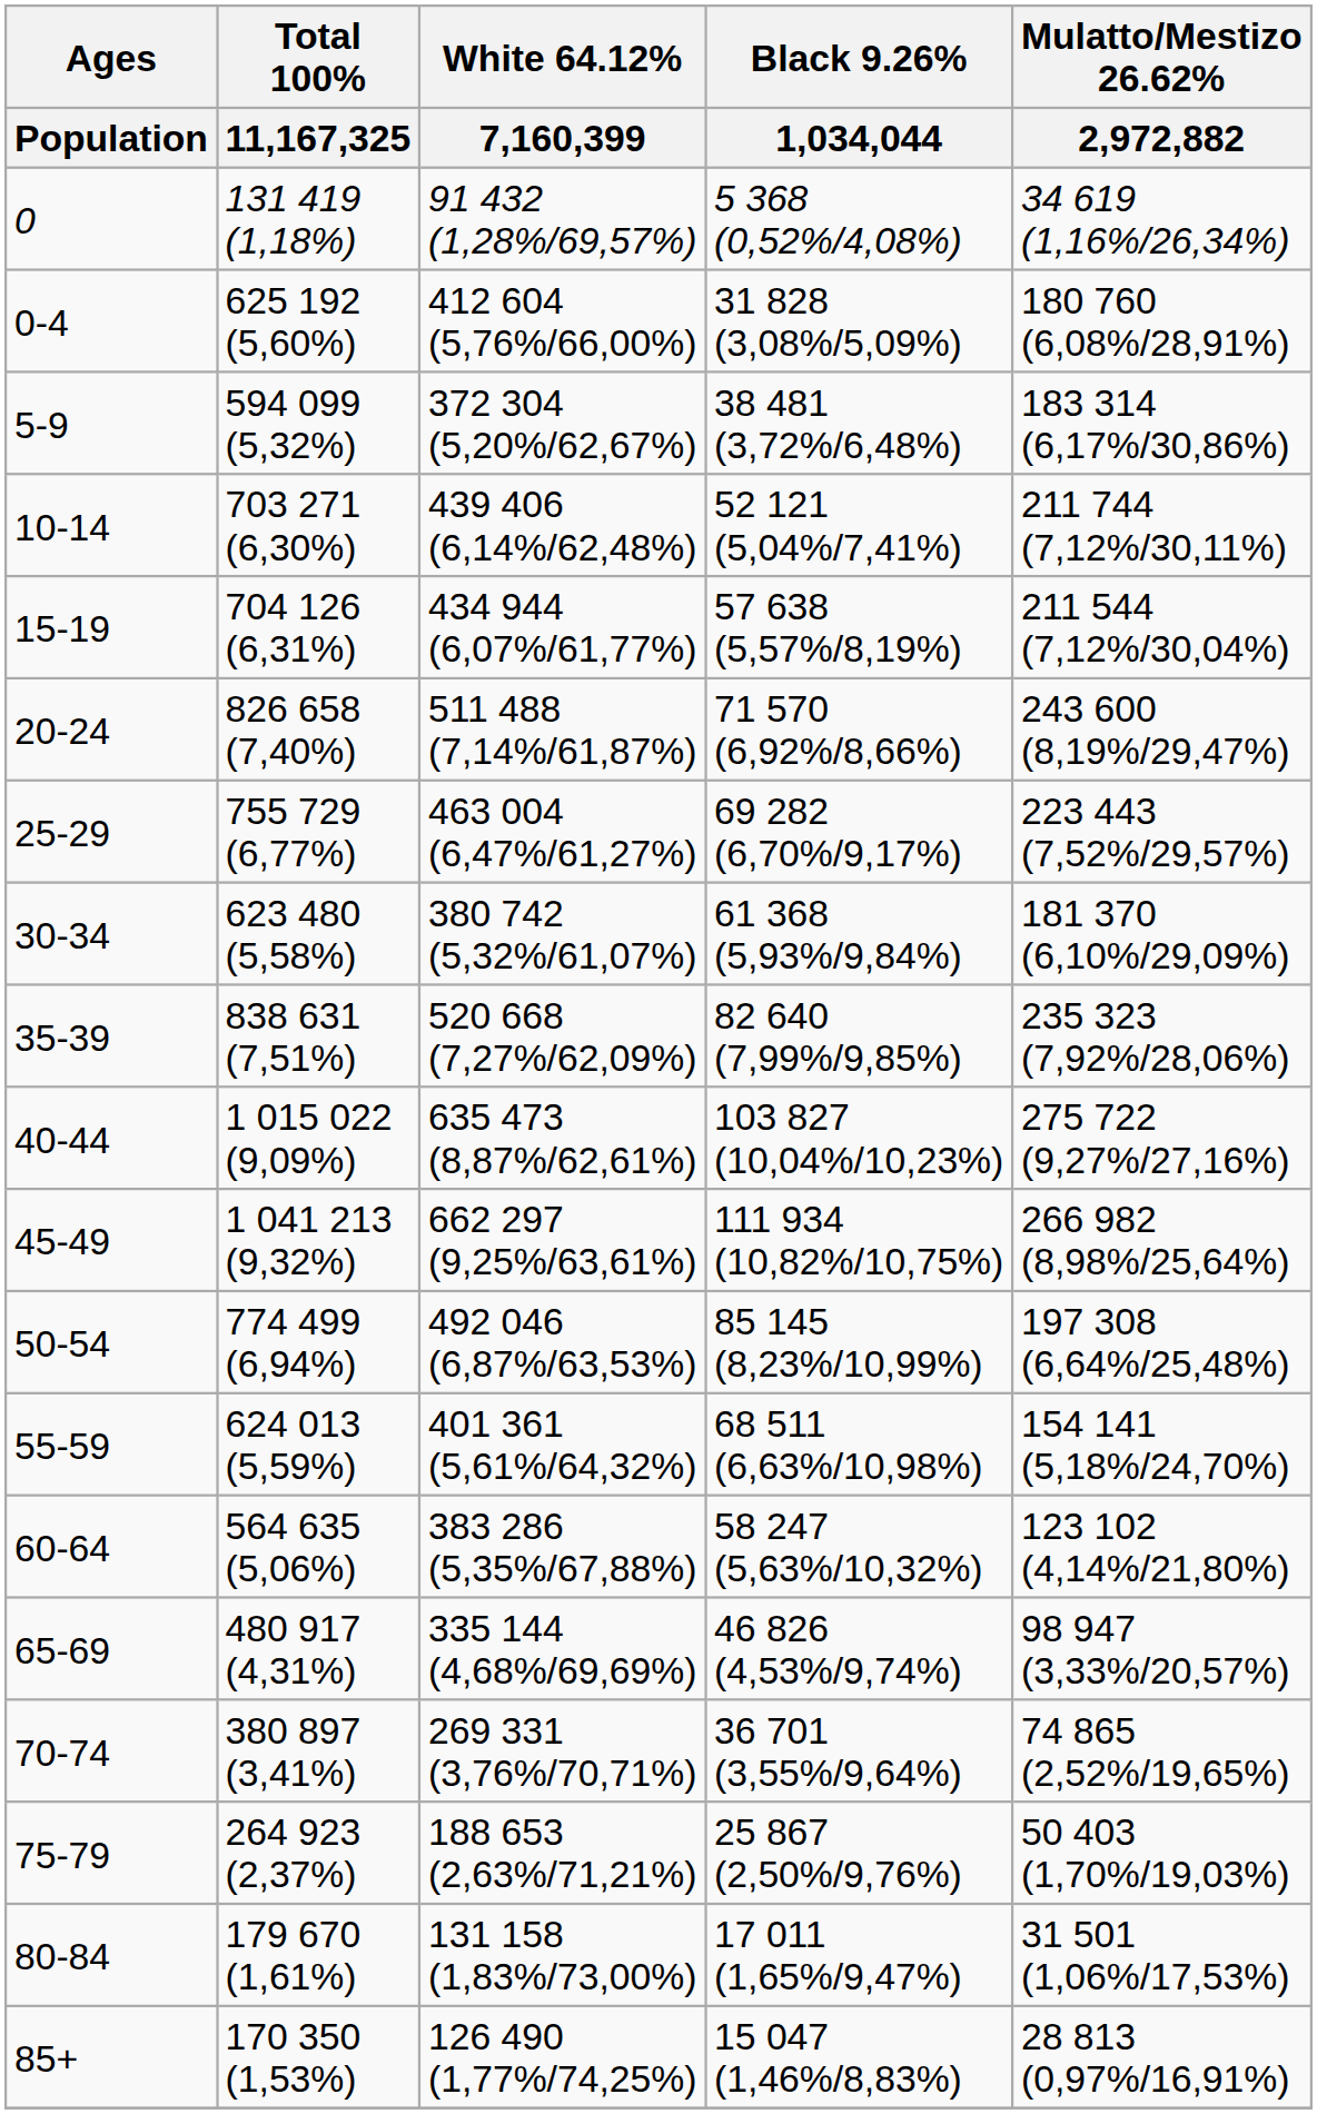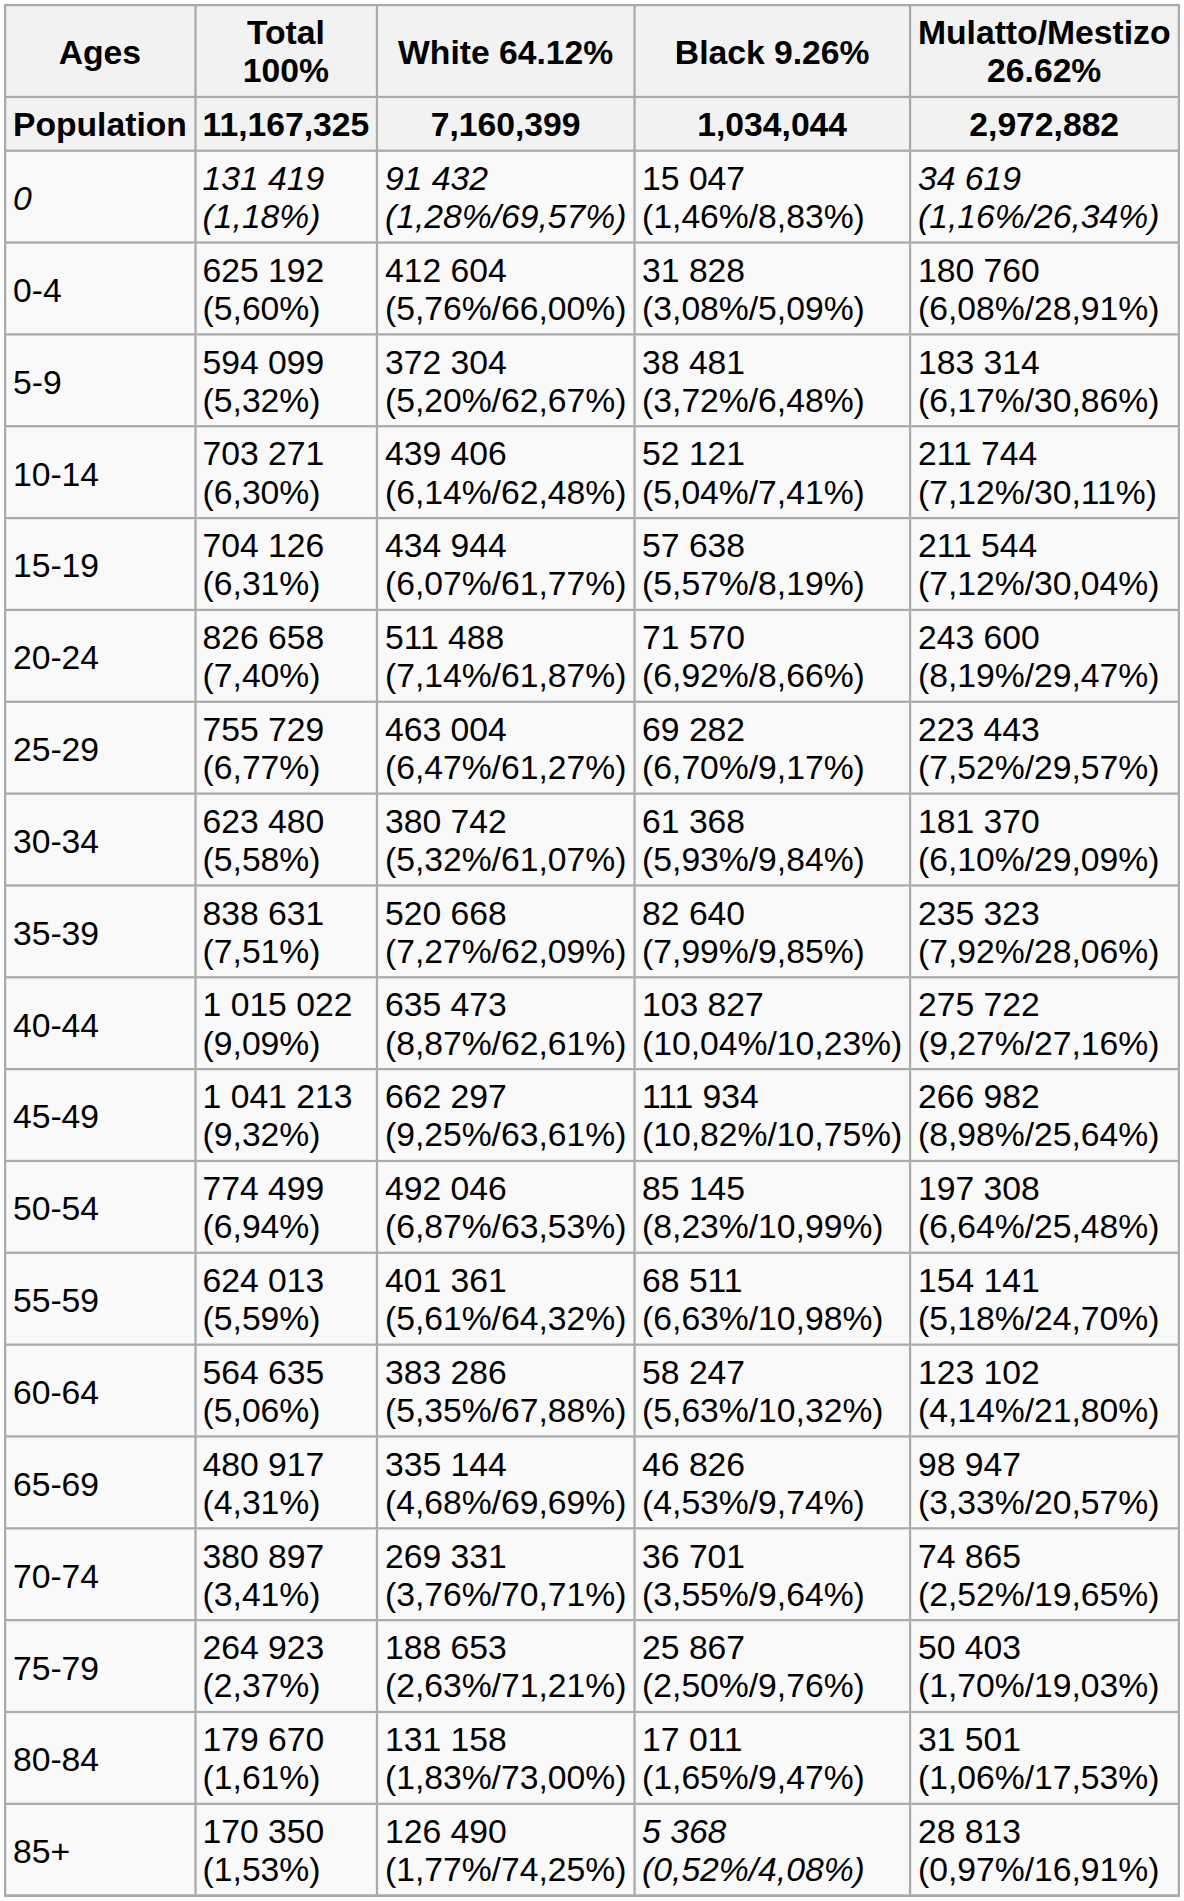0 | Black 9.26% / 1,034,044: 5 368 (0,52%/4,08%) -> 15 047 (1,46%/8,83%)
85+ | Black 9.26% / 1,034,044: 15 047 (1,46%/8,83%) -> 5 368 (0,52%/4,08%)
